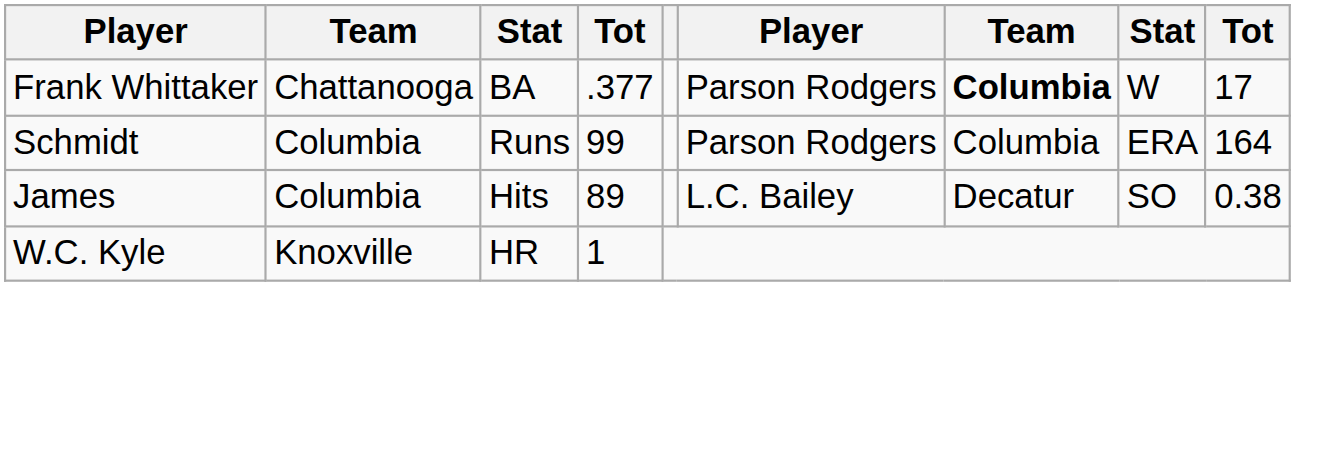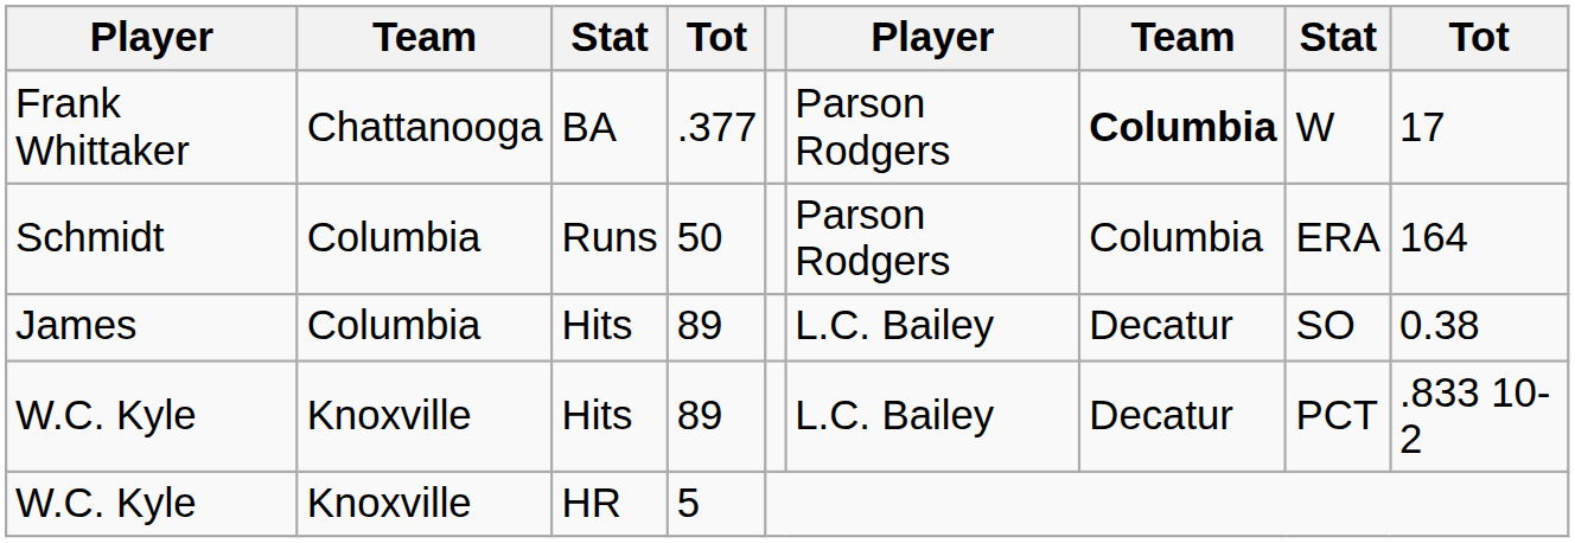Schmidt | column 4: 99 -> 50
+ row: W.C. Kyle | Knoxville | Hits | 89 | L.C. Bailey | Decatur | PCT | .833 10-2
W.C. Kyle / HR | column 4: 1 -> 5
